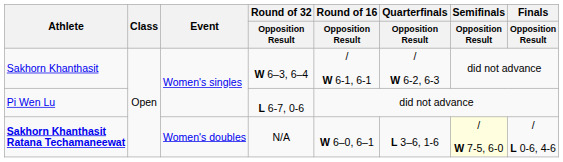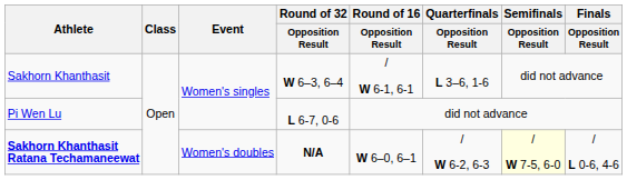Sakhorn Khanthasit | Quarterfinals / Opposition Result: / W 6-2, 6-3 -> L 3–6, 1-6
Sakhorn Khanthasit Ratana Techamaneewat | Round of 32 / Opposition Result: normal -> bold
Sakhorn Khanthasit Ratana Techamaneewat | Quarterfinals / Opposition Result: L 3–6, 1-6 -> / W 6-2, 6-3
